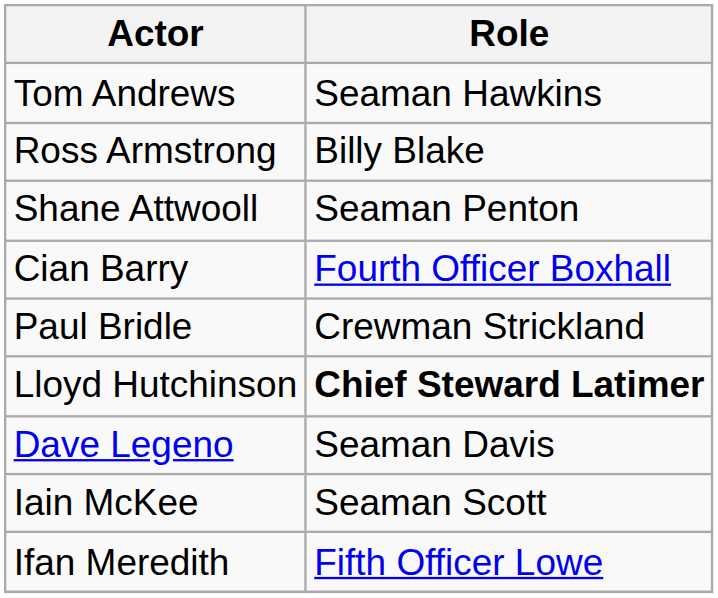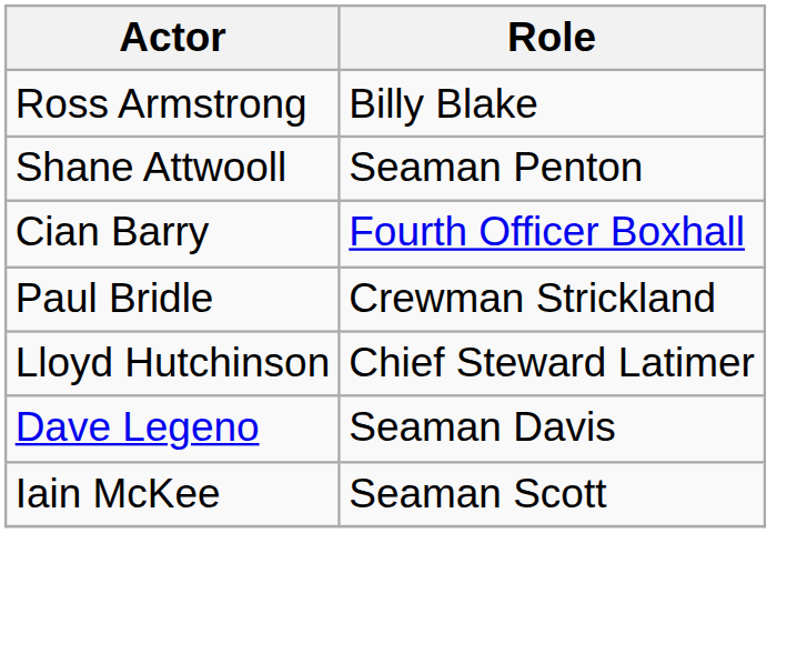- row: Tom Andrews | Seaman Hawkins
Lloyd Hutchinson | Role: bold -> normal
- row: Ifan Meredith | Fifth Officer Lowe
